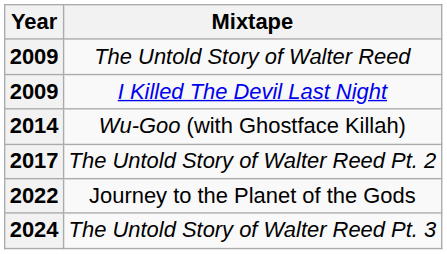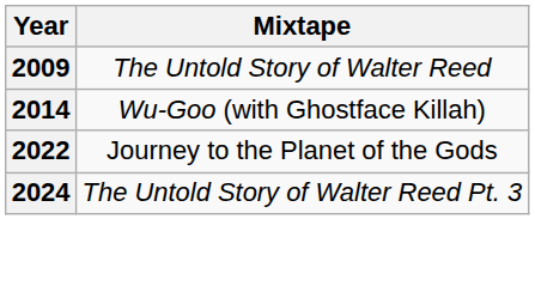- row: 2009 | I Killed The Devil Last Night
- row: 2017 | The Untold Story of Walter Reed Pt. 2
